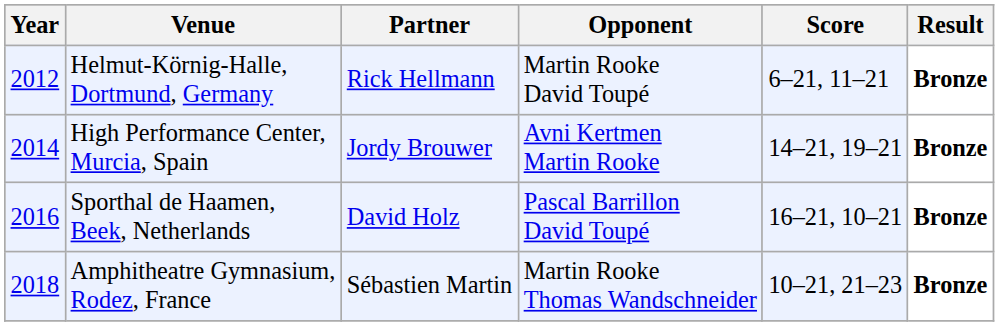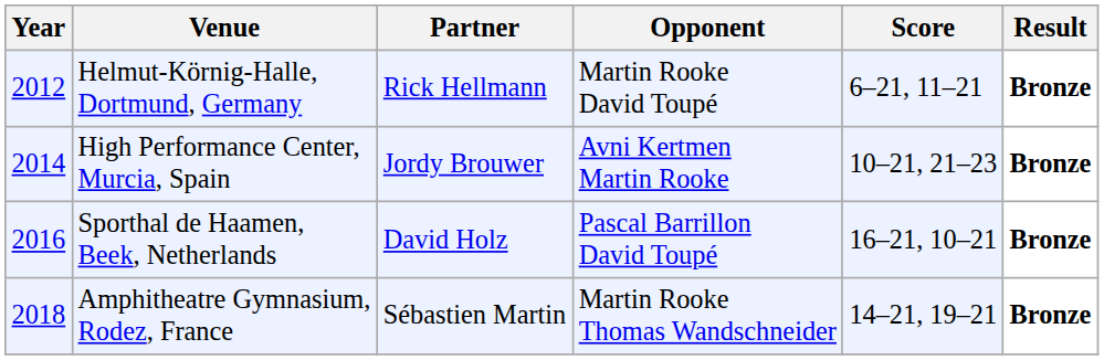High Performance Center, Murcia, Spain | Score: 14–21, 19–21 -> 10–21, 21–23
Amphitheatre Gymnasium, Rodez, France | Score: 10–21, 21–23 -> 14–21, 19–21
